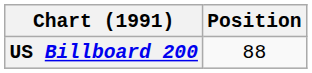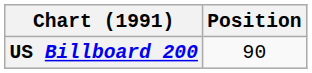US Billboard 200 | Position: 88 -> 90
